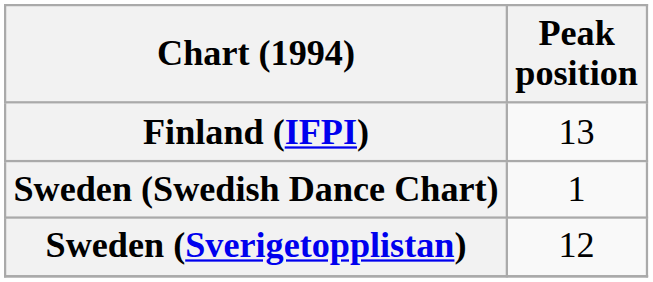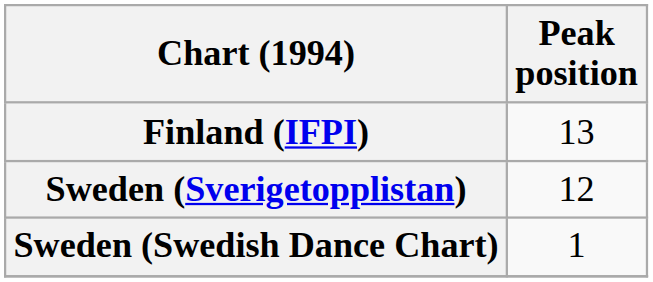rows swapped: Sweden (Sverigetopplistan) <-> Sweden (Swedish Dance Chart)
